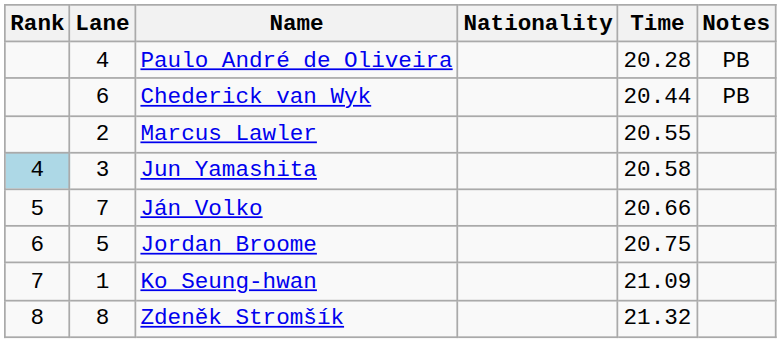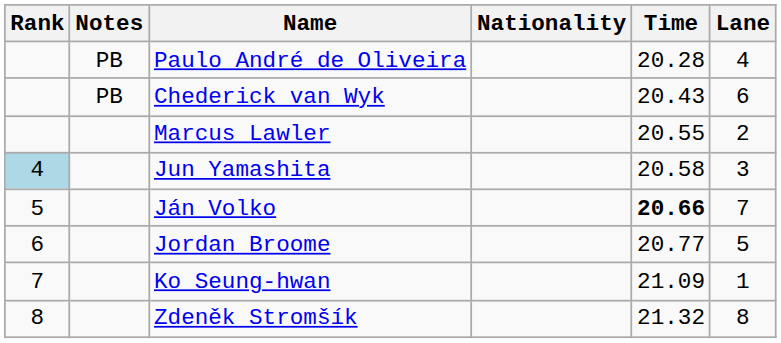columns swapped: Lane <-> Notes
Chederick van Wyk | Time: 20.44 -> 20.43
Ján Volko | Time: normal -> bold
Jordan Broome | Time: 20.75 -> 20.77
